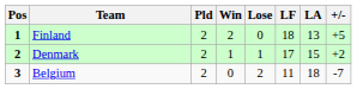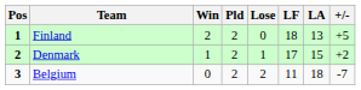columns swapped: Pld <-> Win
